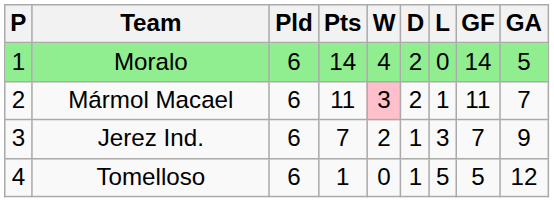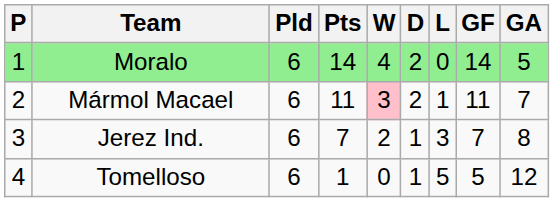Jerez Ind. | GA: 9 -> 8
